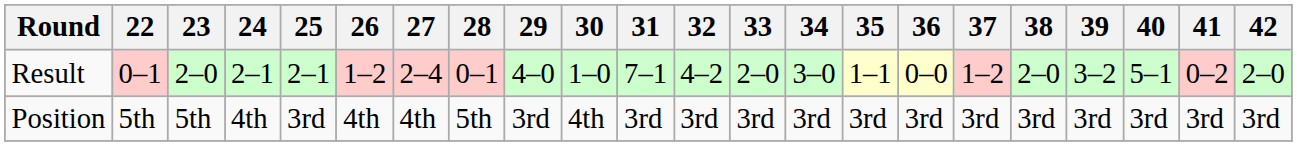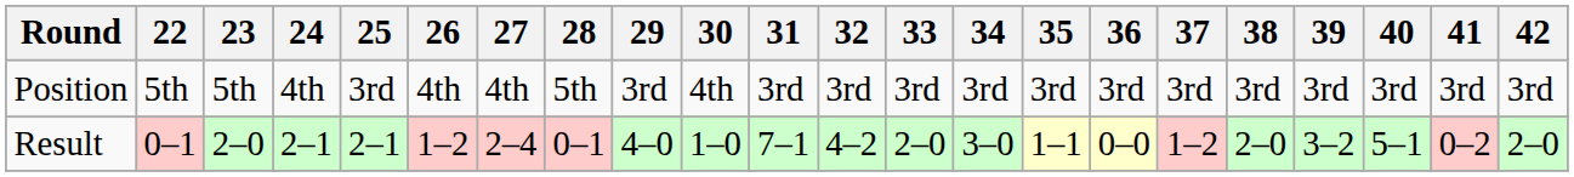rows swapped: Result <-> Position
